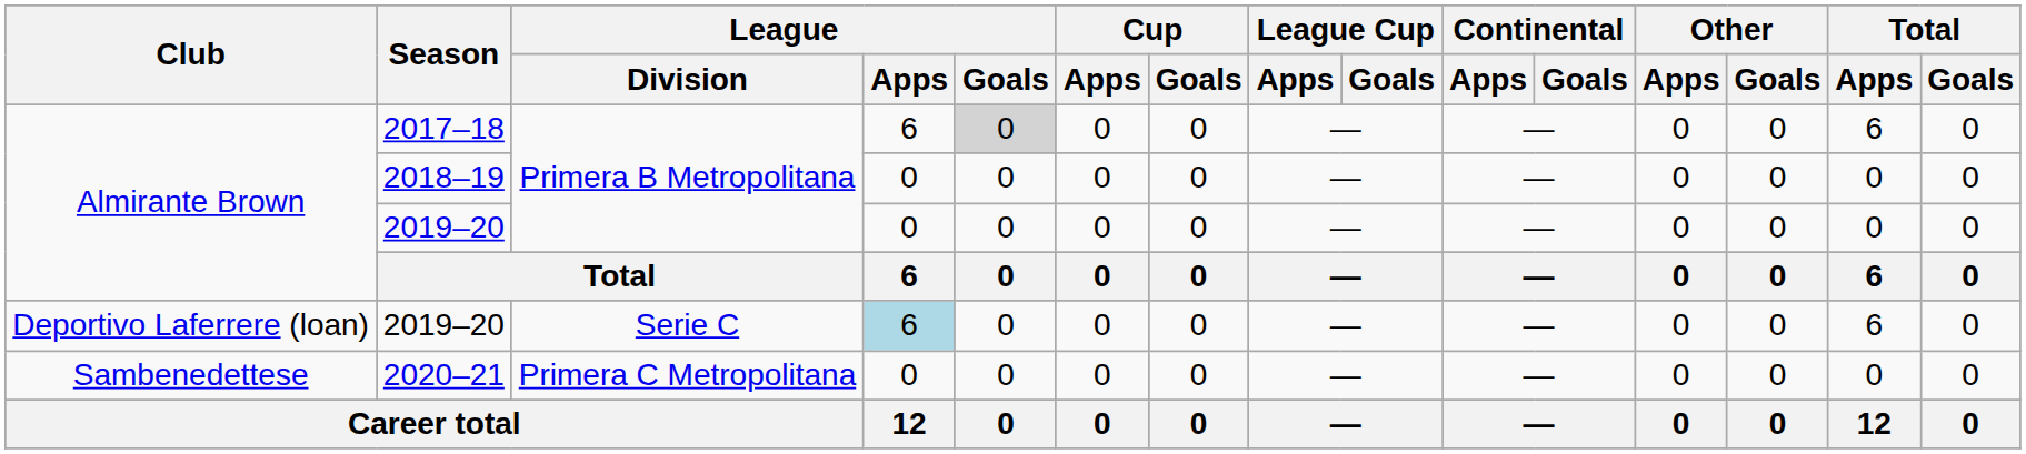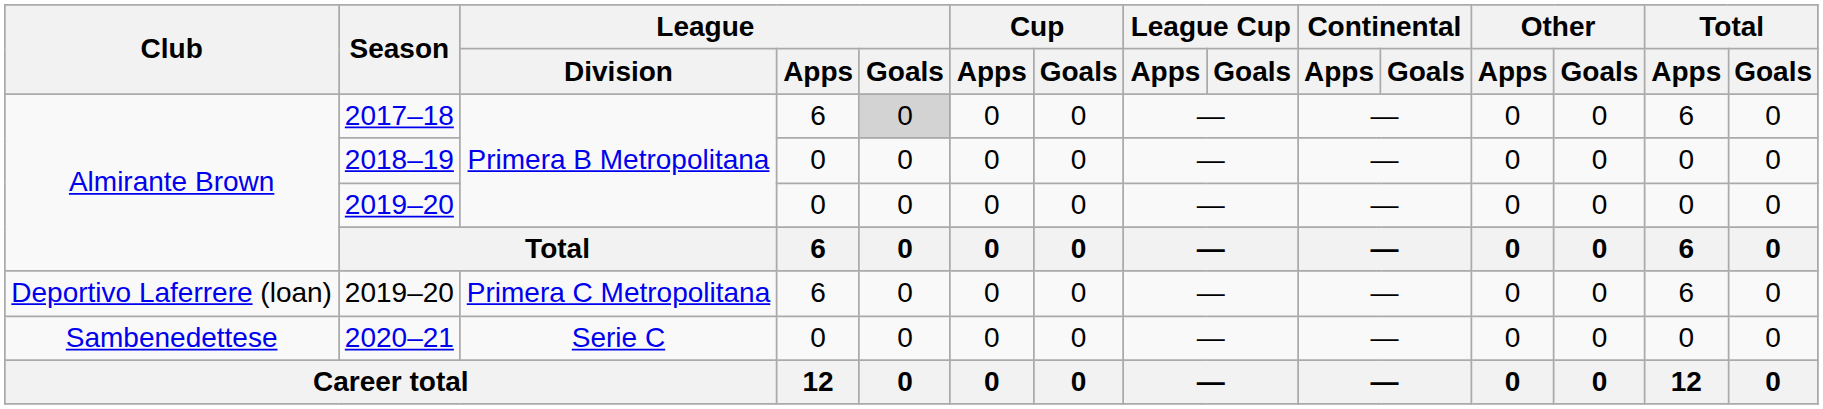Deportivo Laferrere (loan) / 2019–20 | League / Division: Serie C -> Primera C Metropolitana
Deportivo Laferrere (loan) / 2019–20 | League / Apps: lightblue background -> no background
2020–21 | League / Division: Primera C Metropolitana -> Serie C
